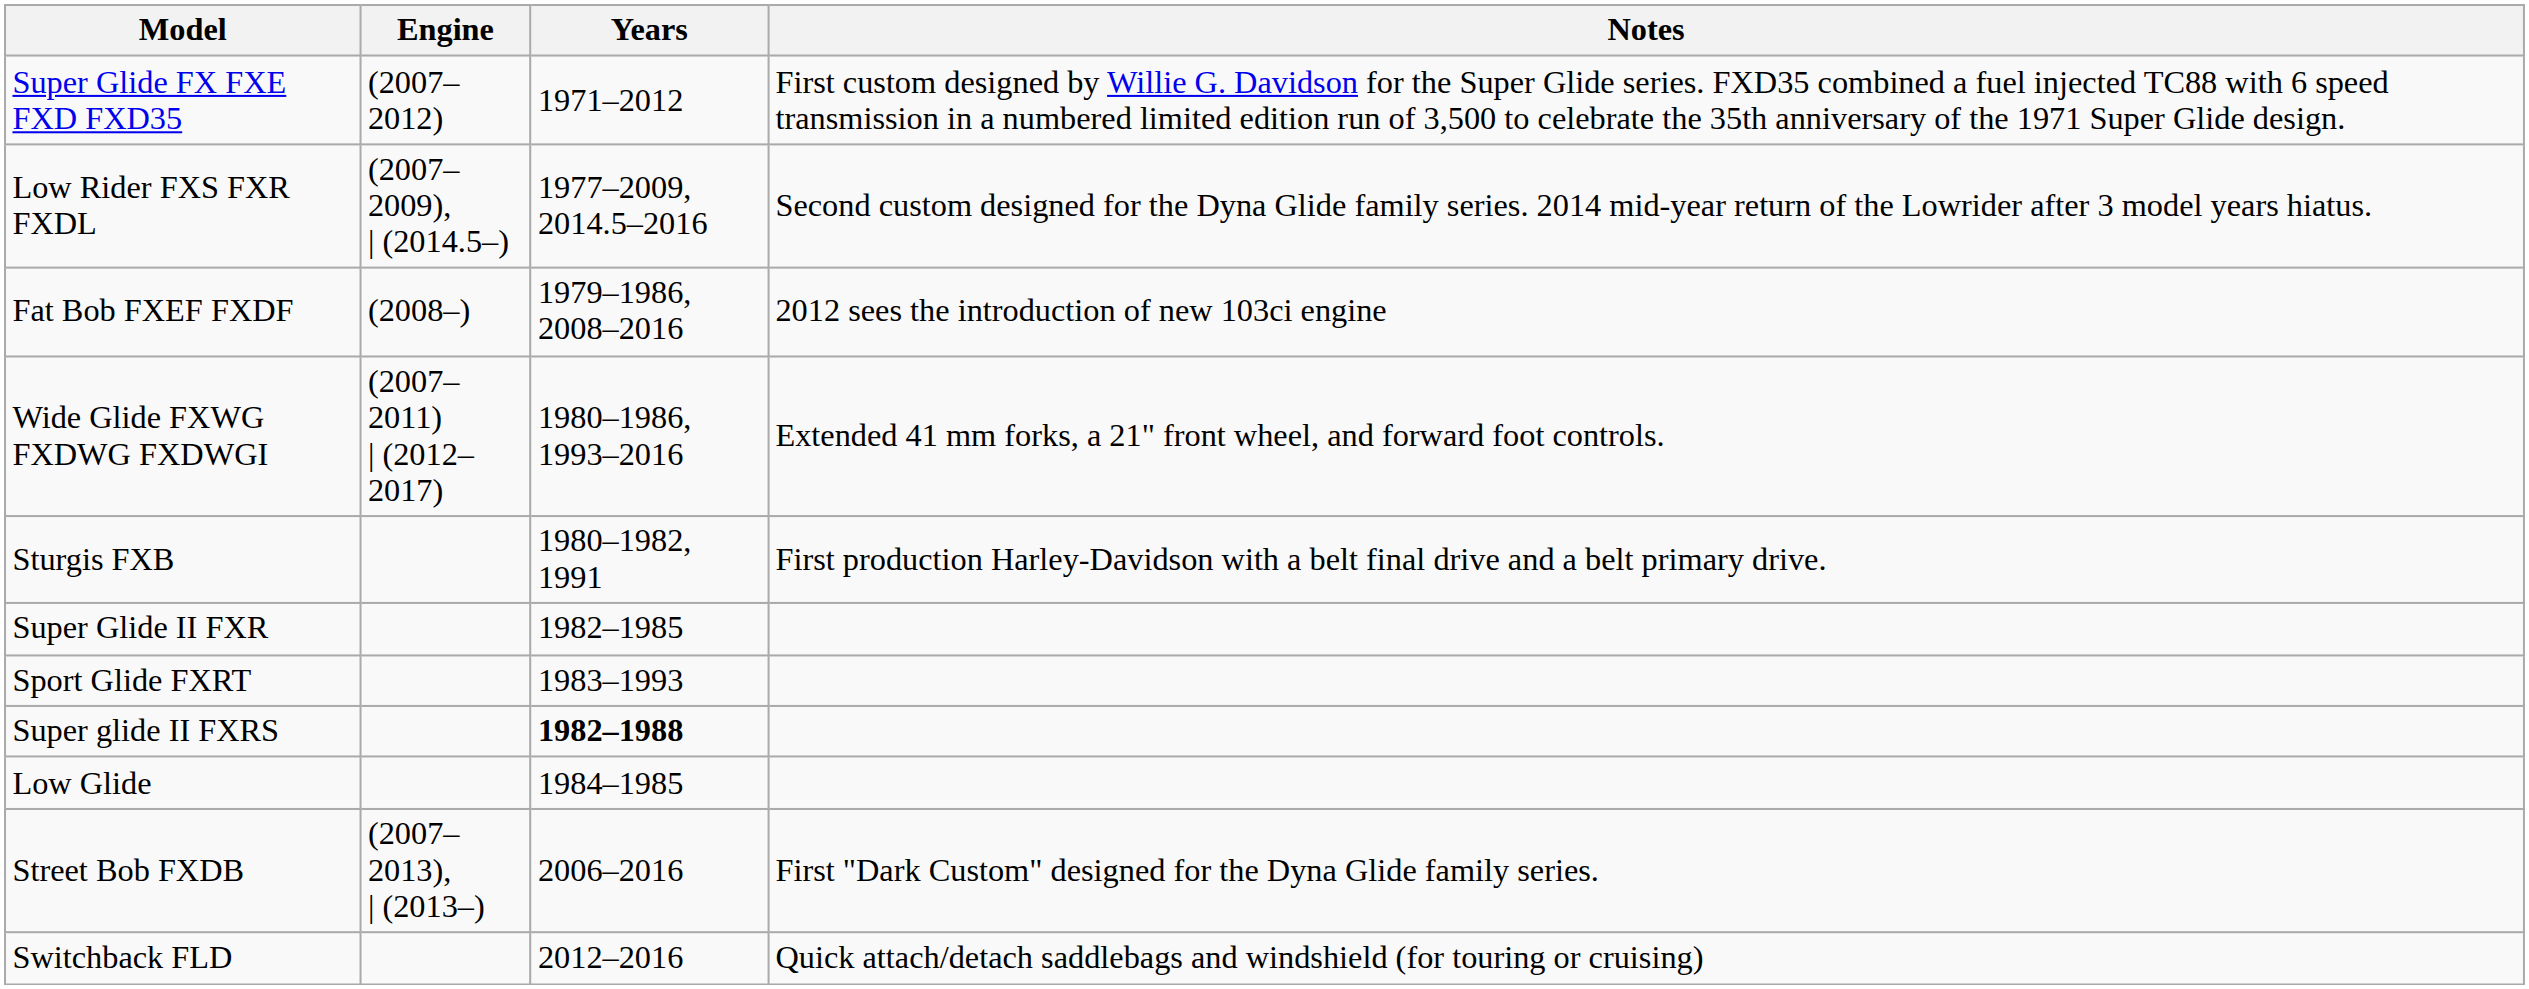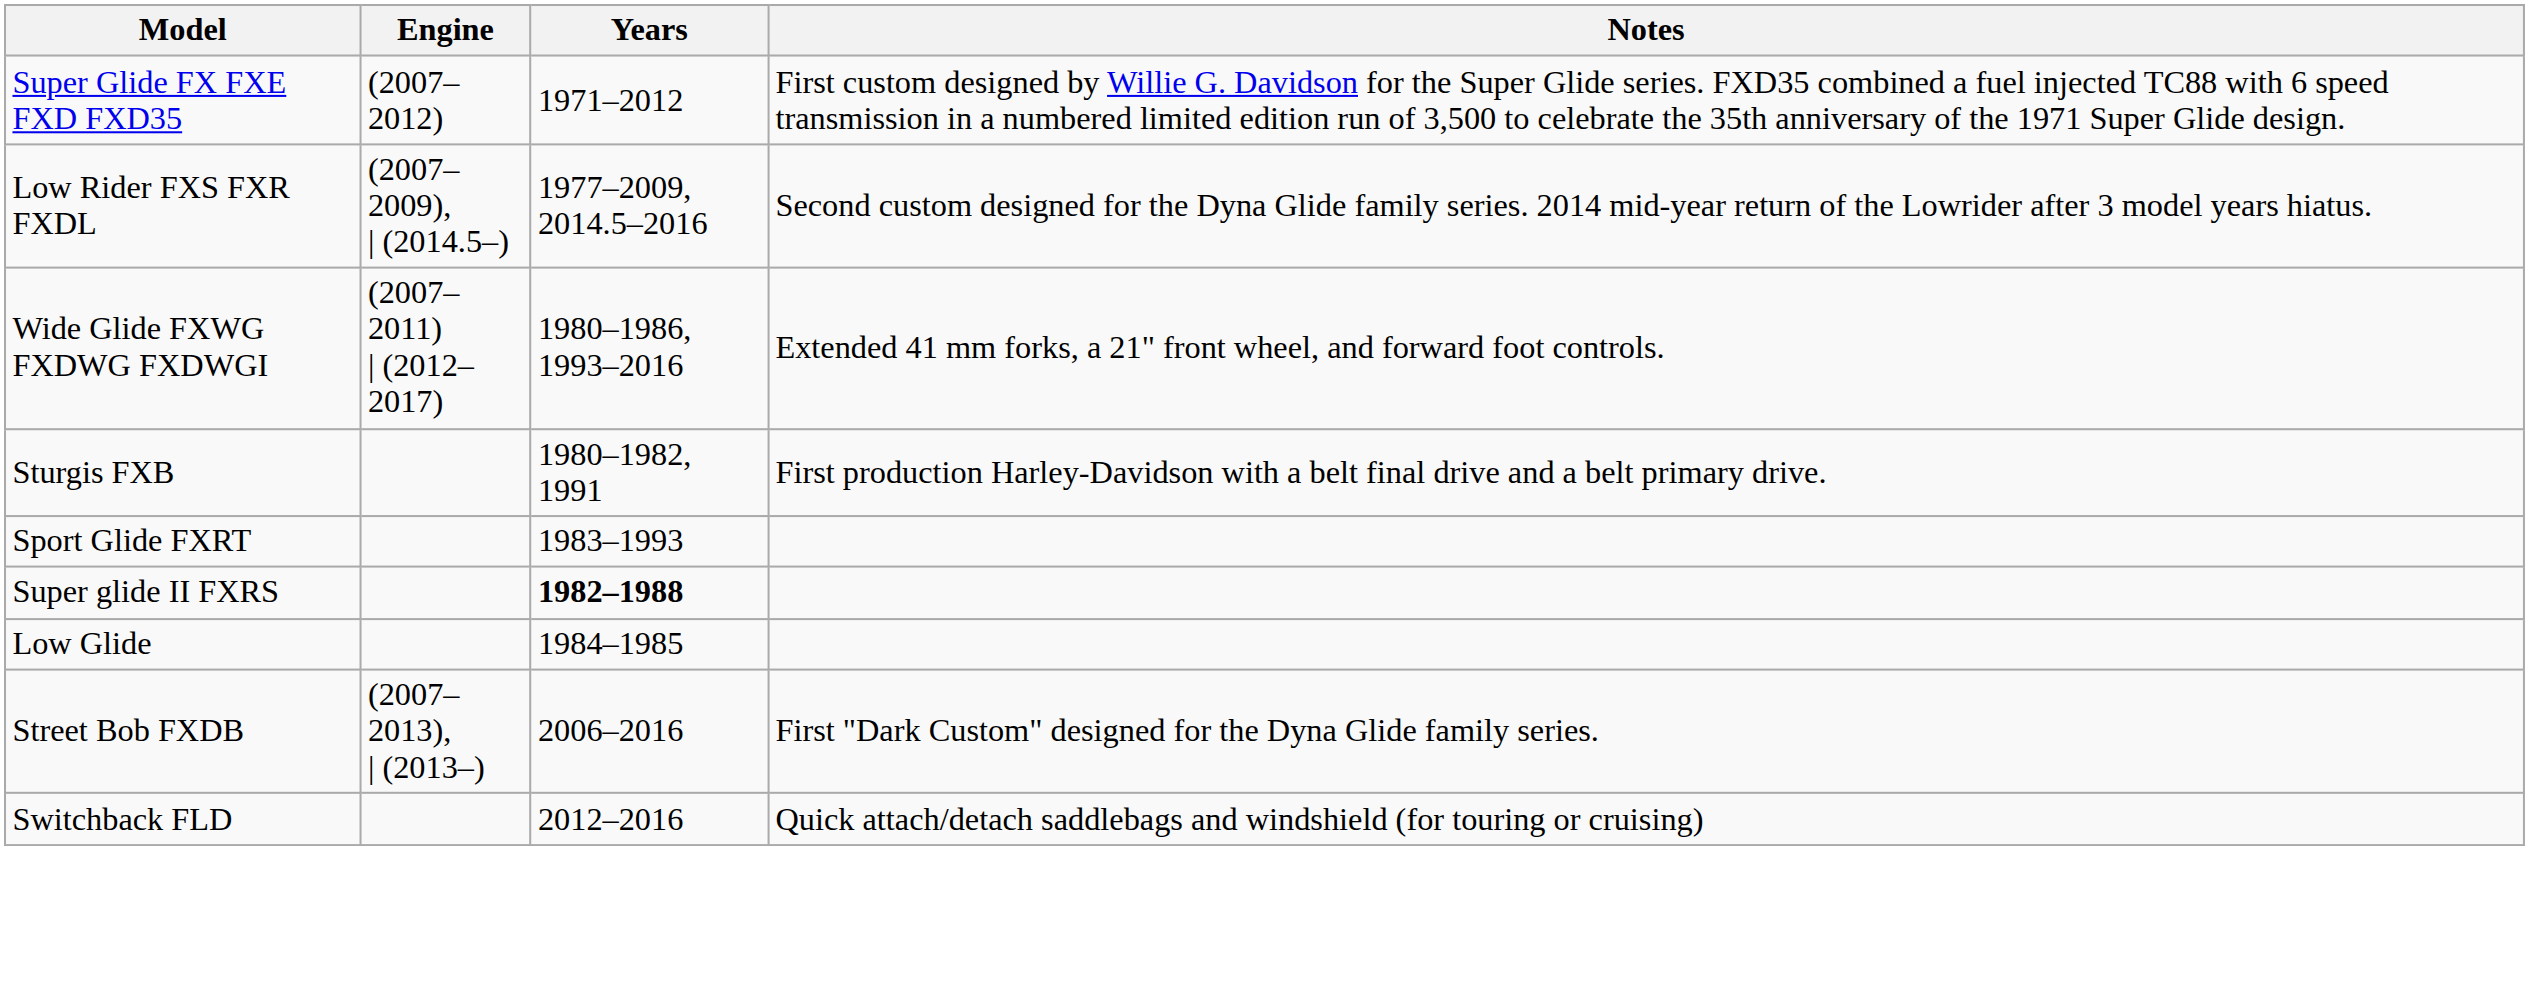- row: Fat Bob FXEF FXDF | (2008–) | 1979–1986, 2008–2016 | 2012 sees the introduction of new 103ci engine
- row: Super Glide II FXR | 1982–1985
